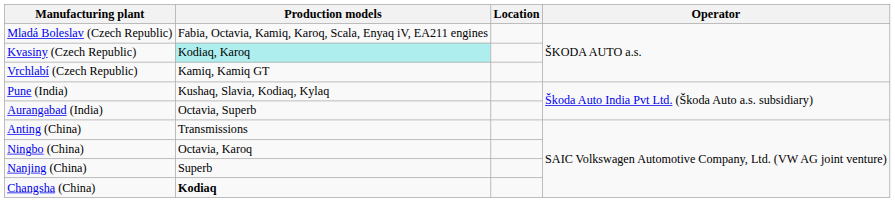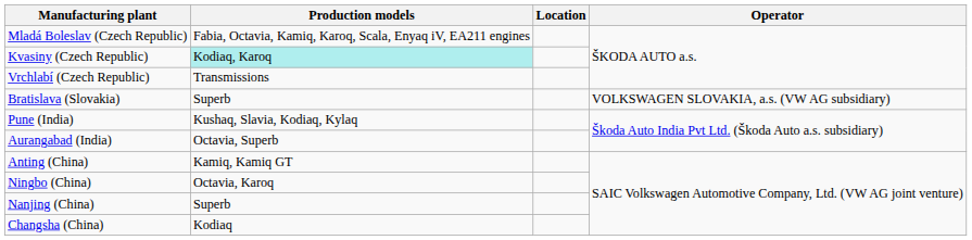Vrchlabí (Czech Republic) | Production models: Kamiq, Kamiq GT -> Transmissions
+ row: Bratislava (Slovakia) | Superb | VOLKSWAGEN SLOVAKIA, a.s. (VW AG subsidiary)
Anting (China) | Production models: Transmissions -> Kamiq, Kamiq GT
Changsha (China) | Production models: bold -> normal
